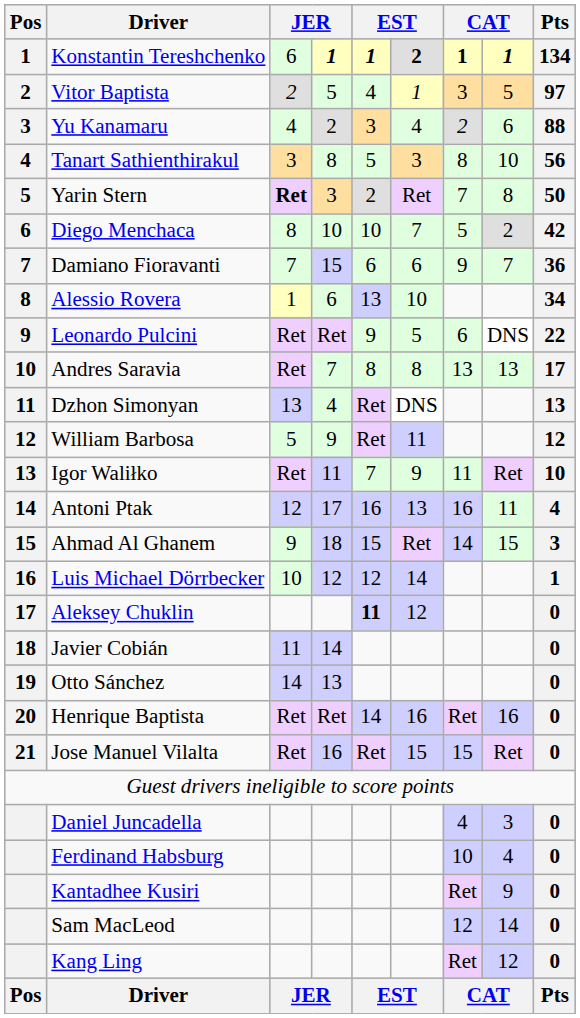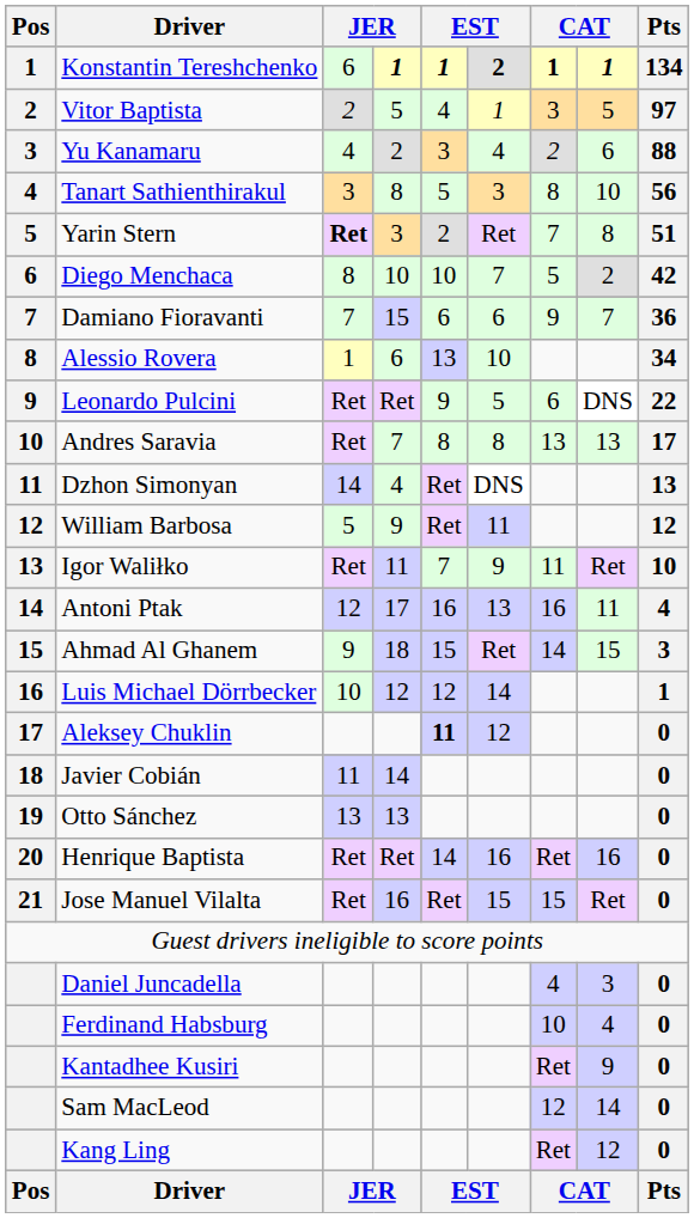Yarin Stern | Pts: 50 -> 51
Dzhon Simonyan | column 3: 13 -> 14
Otto Sánchez | column 3: 14 -> 13
